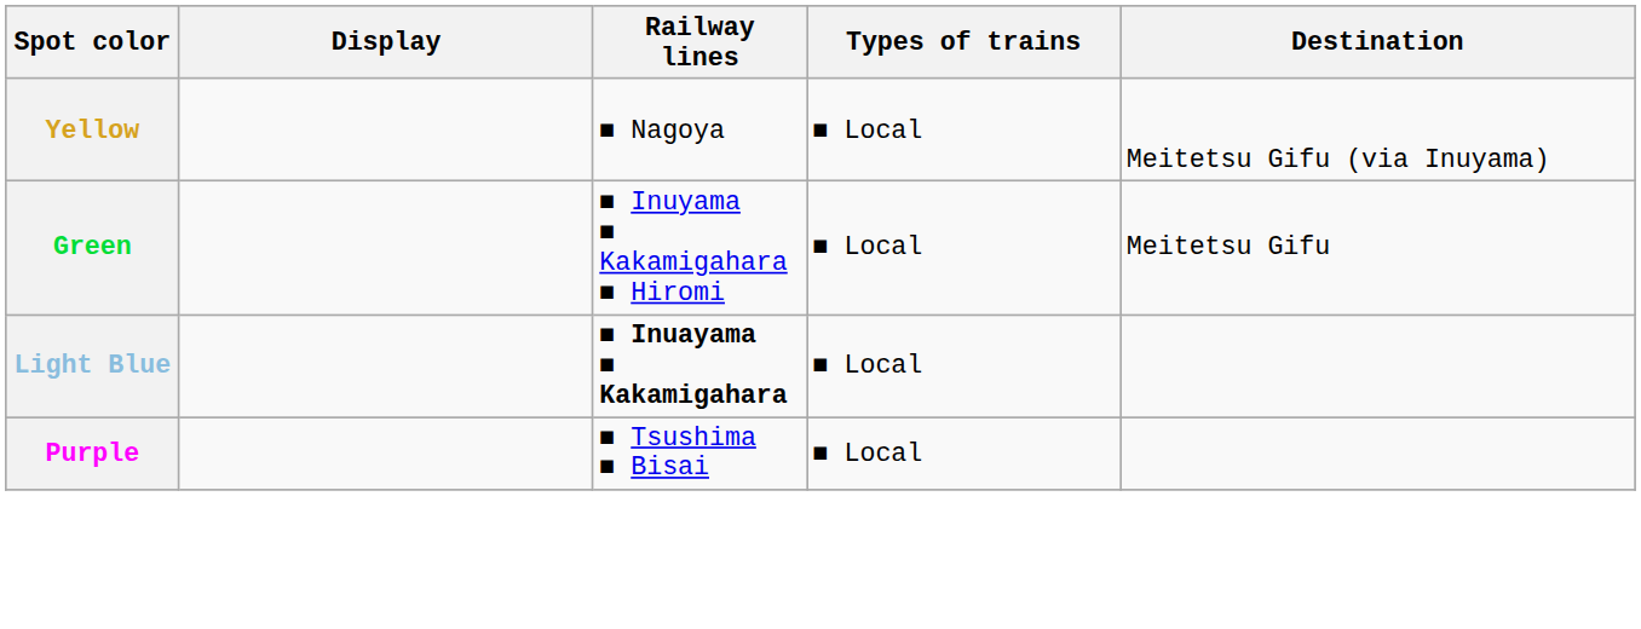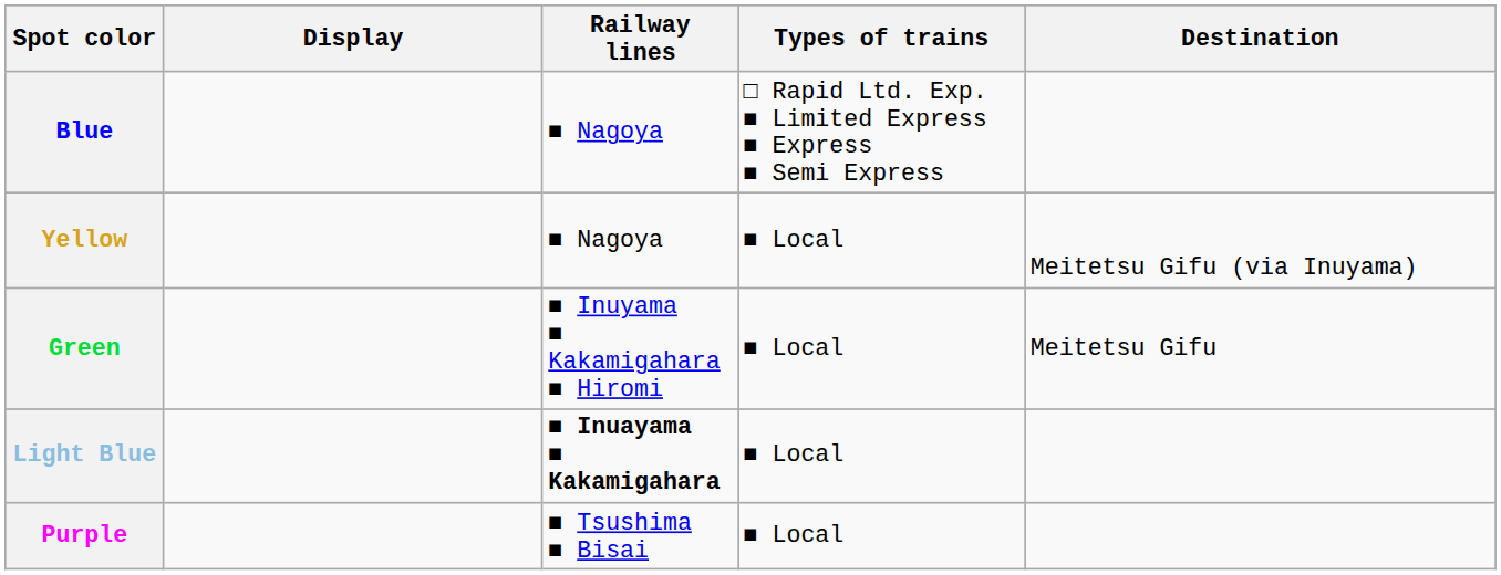+ row: Blue | ■ Nagoya | □ Rapid Ltd. Exp. ■ Limited Express ■ Express ■ Semi Express
